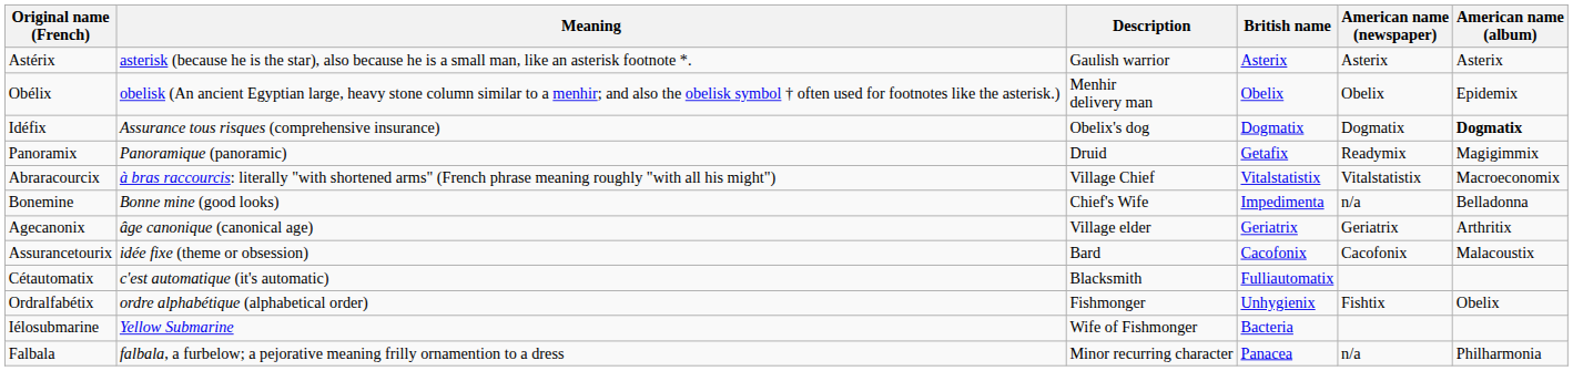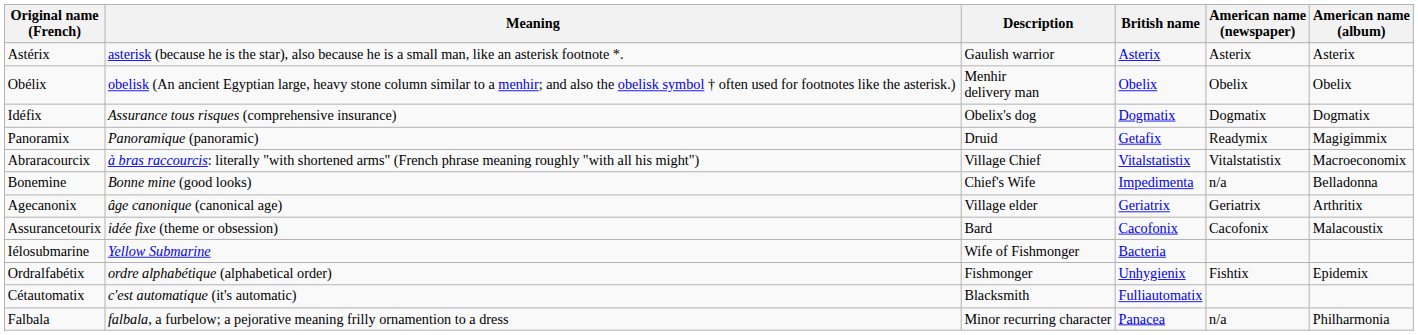Obélix | American name (album): Epidemix -> Obelix
Idéfix | American name (album): bold -> normal
rows swapped: Cétautomatix <-> Iélosubmarine
Ordralfabétix | American name (album): Obelix -> Epidemix
